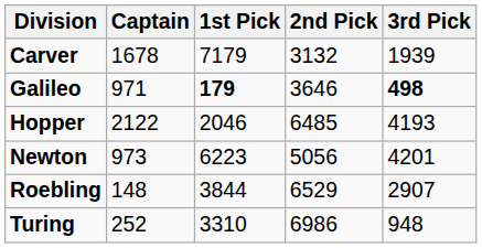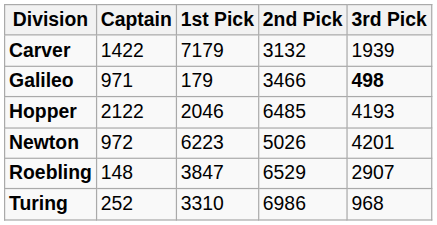Carver | Captain: 1678 -> 1422
Galileo | 1st Pick: bold -> normal
Galileo | 2nd Pick: 3646 -> 3466
Newton | Captain: 973 -> 972
Newton | 2nd Pick: 5056 -> 5026
Roebling | 1st Pick: 3844 -> 3847
Turing | 3rd Pick: 948 -> 968
